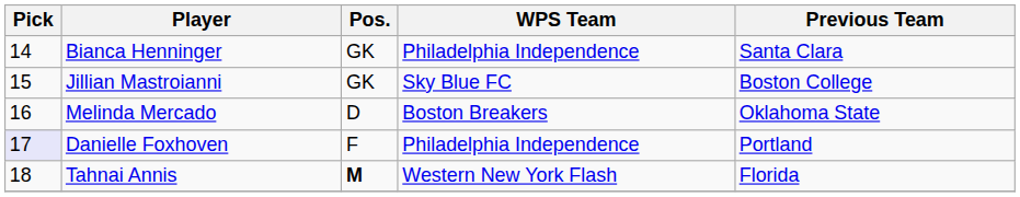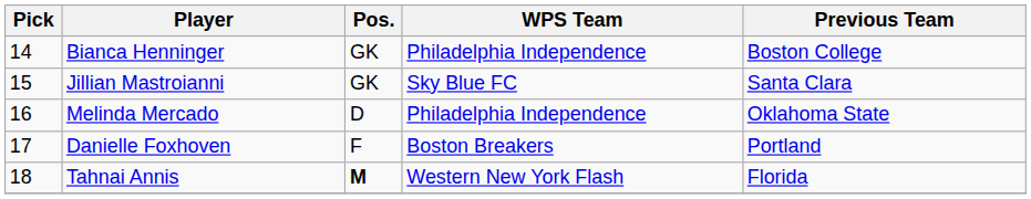Bianca Henninger | Previous Team: Santa Clara -> Boston College
Jillian Mastroianni | Previous Team: Boston College -> Santa Clara
Melinda Mercado | WPS Team: Boston Breakers -> Philadelphia Independence
Danielle Foxhoven | Pick: lavender background -> no background
Danielle Foxhoven | WPS Team: Philadelphia Independence -> Boston Breakers
